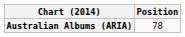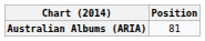Australian Albums (ARIA) | Position: 78 -> 81
